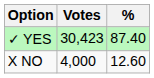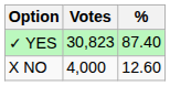✓ YES | Votes: 30,423 -> 30,823
